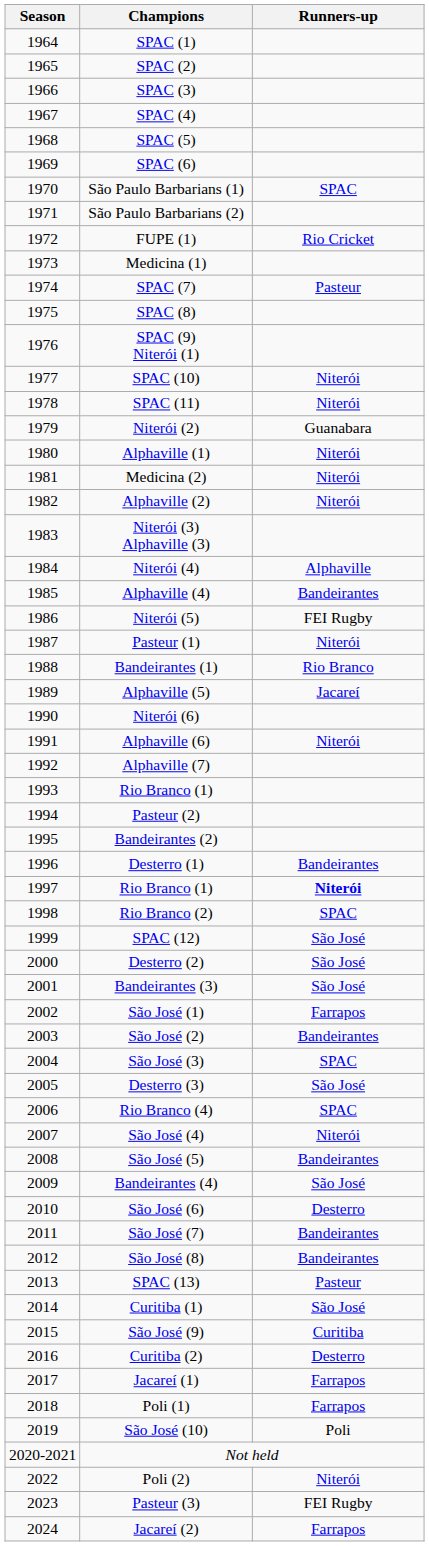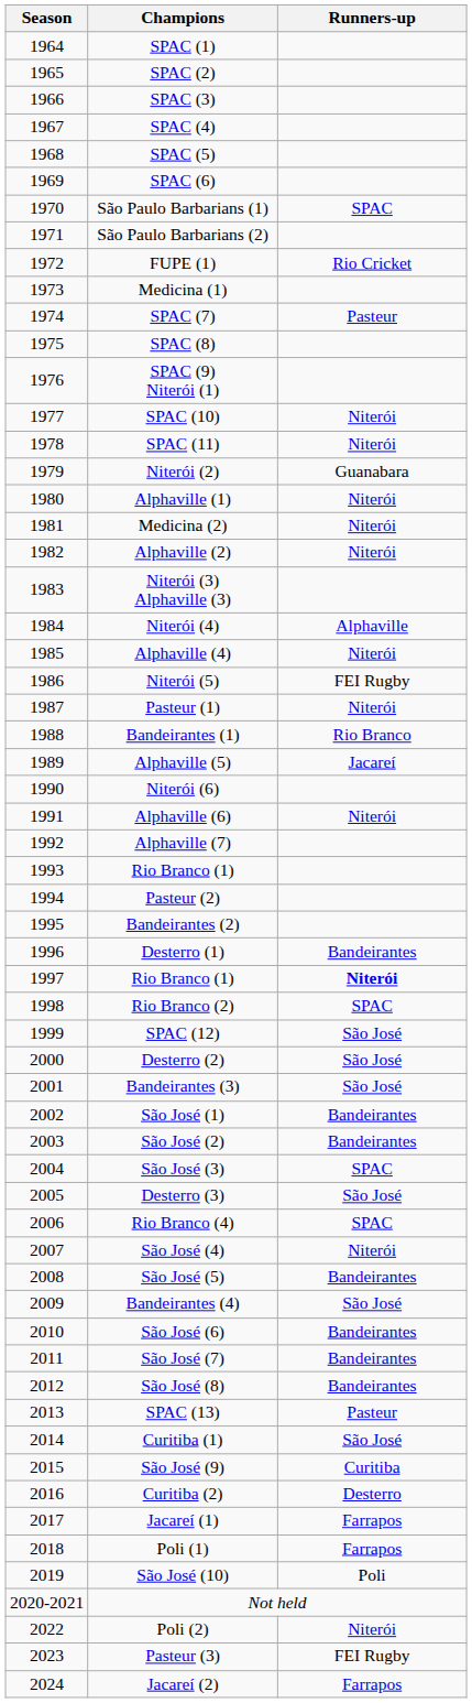Alphaville (4) | Runners-up: Bandeirantes -> Niterói
São José (1) | Runners-up: Farrapos -> Bandeirantes
São José (6) | Runners-up: Desterro -> Bandeirantes
